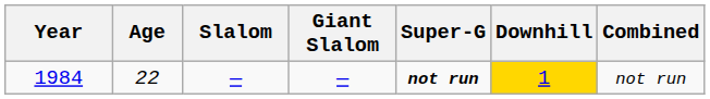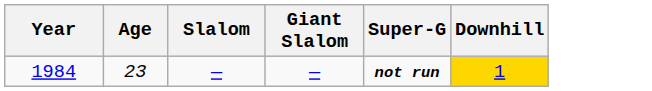- column: Combined | not run
1984 | Age: 22 -> 23
